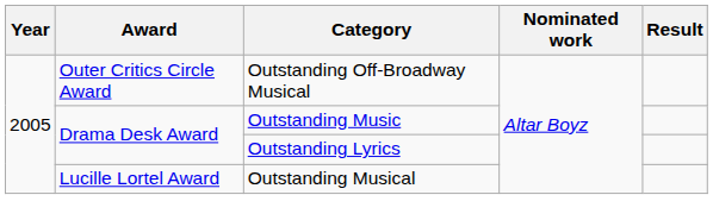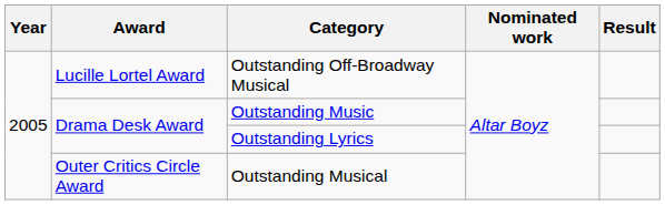Outstanding Off-Broadway Musical | Award: Outer Critics Circle Award -> Lucille Lortel Award
Outstanding Musical | Award: Lucille Lortel Award -> Outer Critics Circle Award
